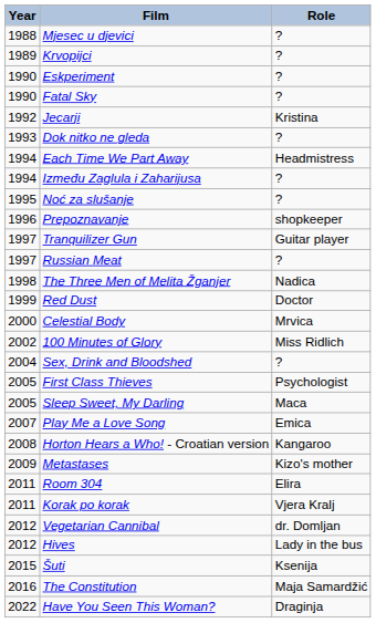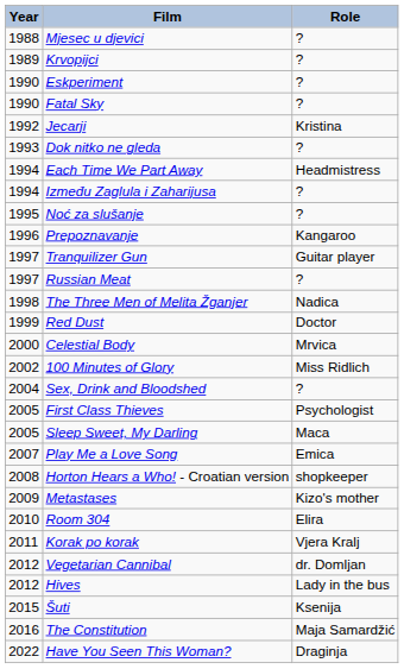Prepoznavanje | Role: shopkeeper -> Kangaroo
Horton Hears a Who! - Croatian version | Role: Kangaroo -> shopkeeper
Room 304 | Year: 2011 -> 2010
